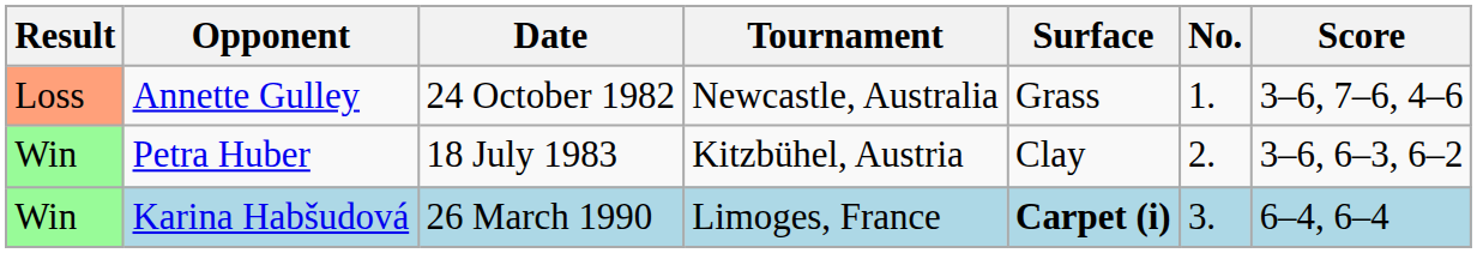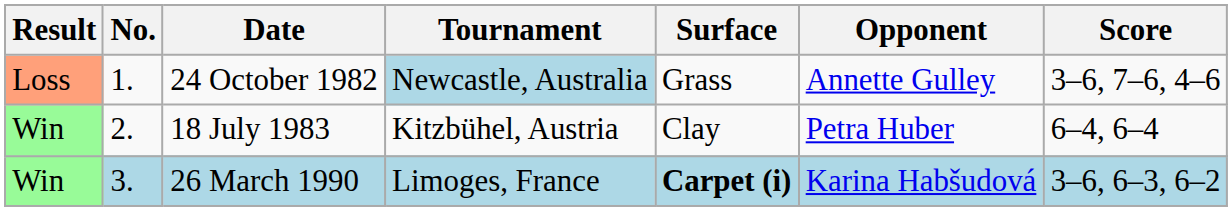columns swapped: No. <-> Opponent
24 October 1982 | Tournament: no background -> lightblue background
18 July 1983 | Score: 3–6, 6–3, 6–2 -> 6–4, 6–4
26 March 1990 | Score: 6–4, 6–4 -> 3–6, 6–3, 6–2
